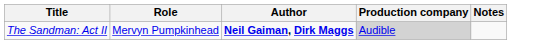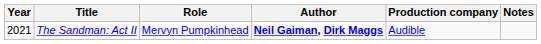+ column: Year | 2021
The Sandman: Act II | Production company: lightgrey background -> no background
